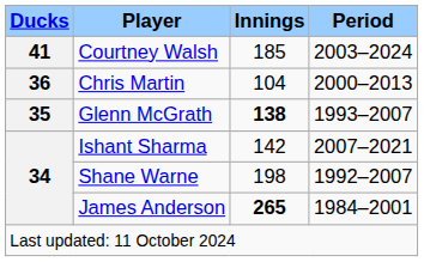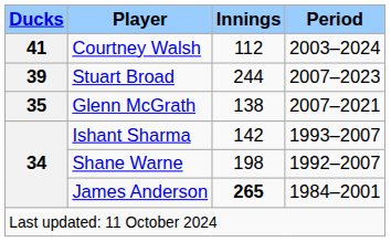Courtney Walsh | Innings: 185 -> 112
+ row: 39 | Stuart Broad | 244 | 2007–2023
- row: 36 | Chris Martin | 104 | 2000–2013
Glenn McGrath | Innings: bold -> normal
Glenn McGrath | Period: 1993–2007 -> 2007–2021
Ishant Sharma | Period: 2007–2021 -> 1993–2007
